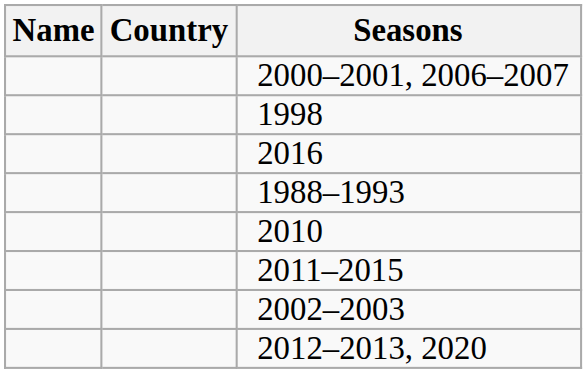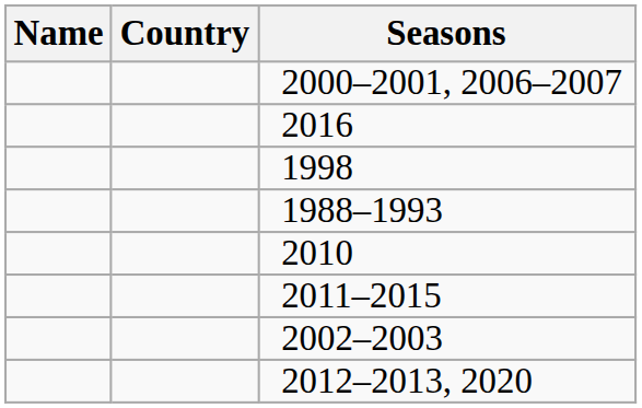rows swapped: 1998 <-> 2016
